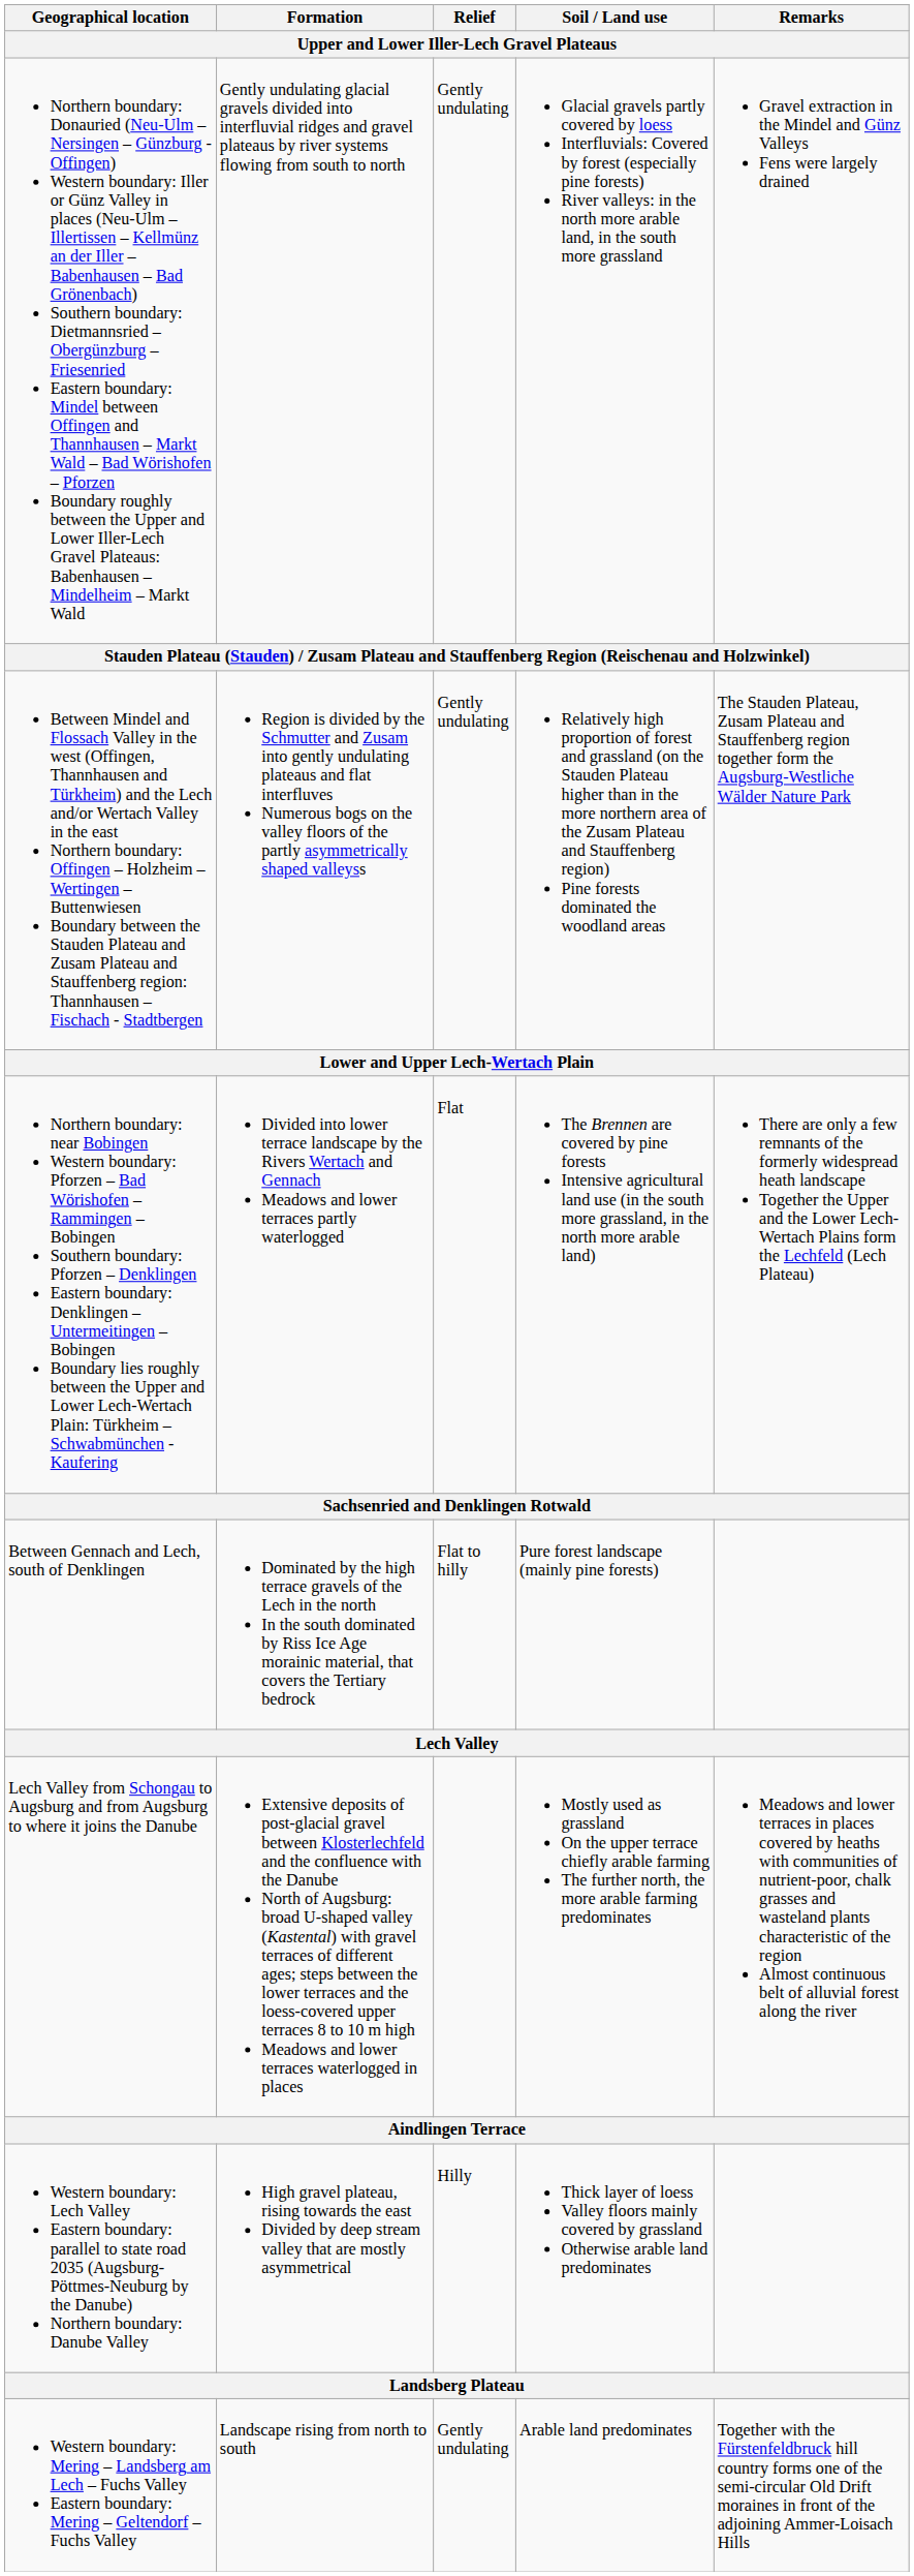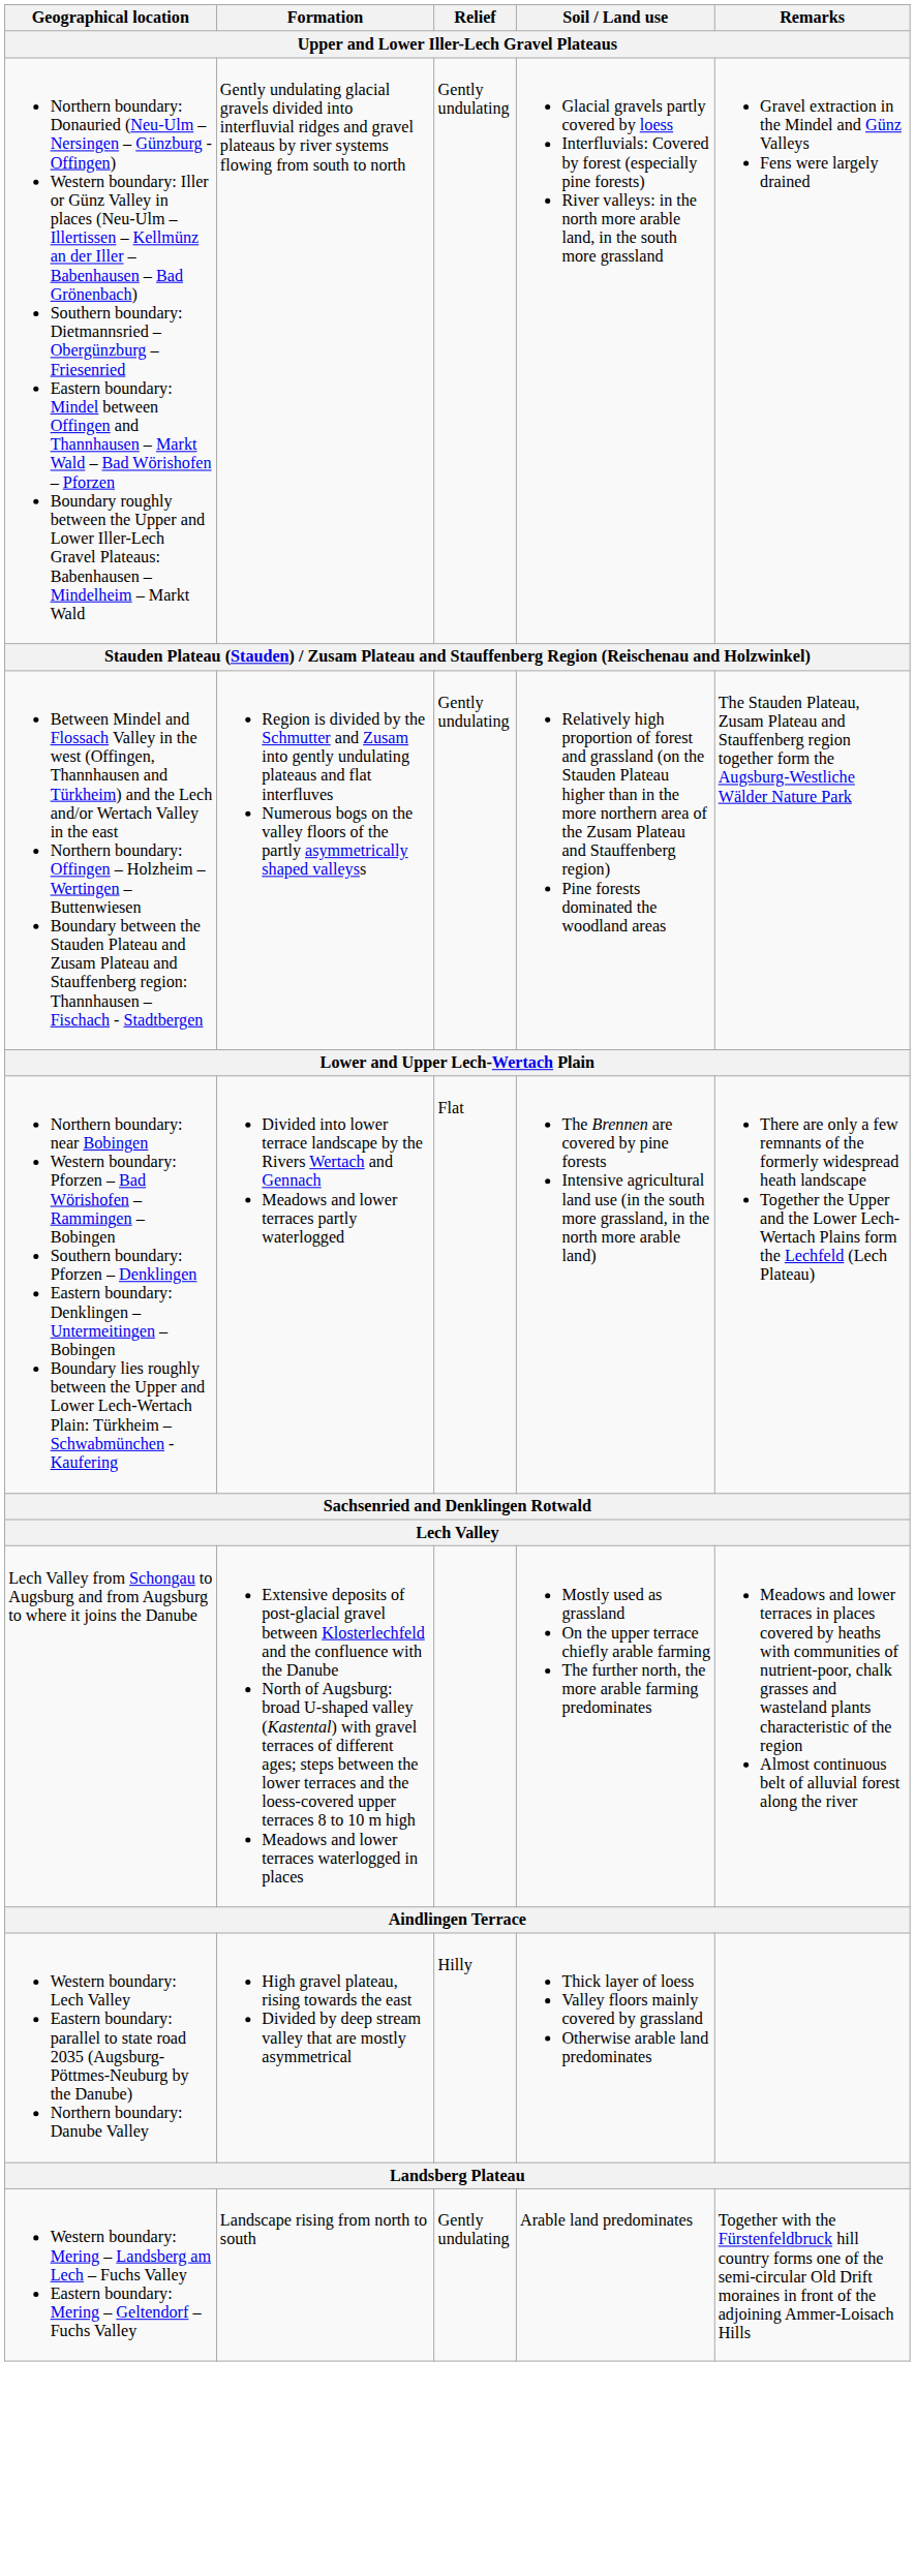- row: Between Gennach and Lech, south of Denklingen | Dominated by the high terrace gravels of the Lech in the north In the south dominated by Riss Ice Age morainic material, that covers the Tertiary bedrock | Flat to hilly | Pure forest landscape (mainly pine forests)
